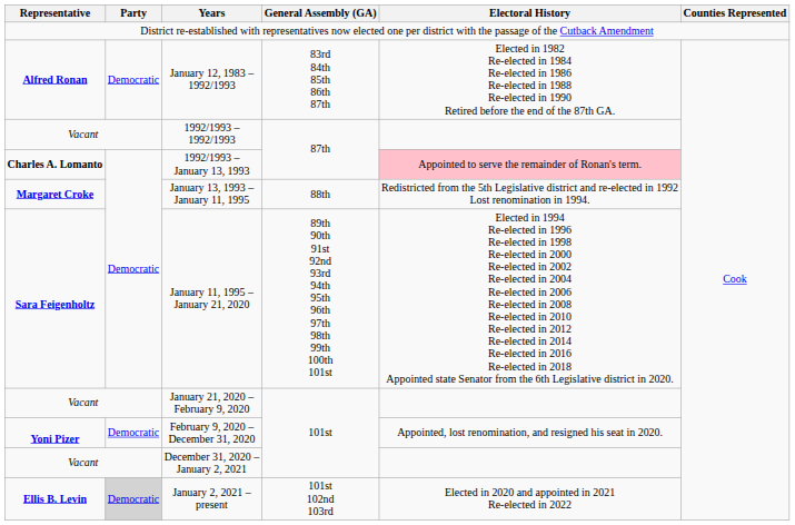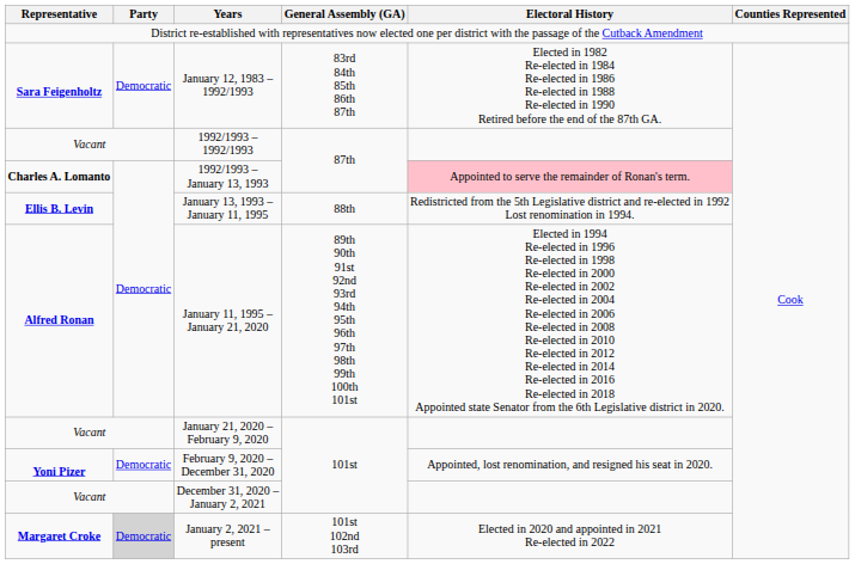January 12, 1983 – 1992/1993 | Representative: Alfred Ronan -> Sara Feigenholtz
January 13, 1993 – January 11, 1995 | Representative: Margaret Croke -> Ellis B. Levin
January 11, 1995 – January 21, 2020 | Representative: Sara Feigenholtz -> Alfred Ronan
January 2, 2021 – present | Representative: Ellis B. Levin -> Margaret Croke
